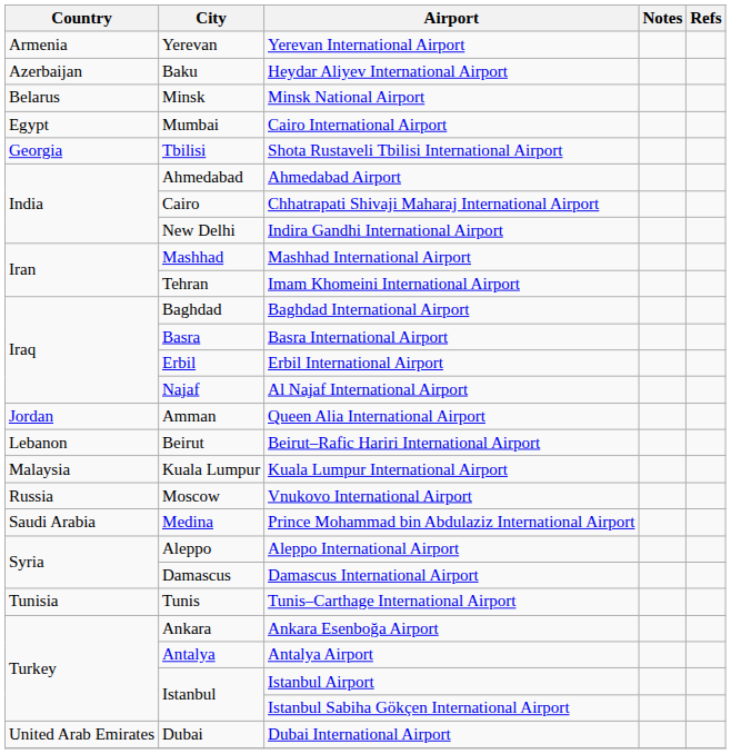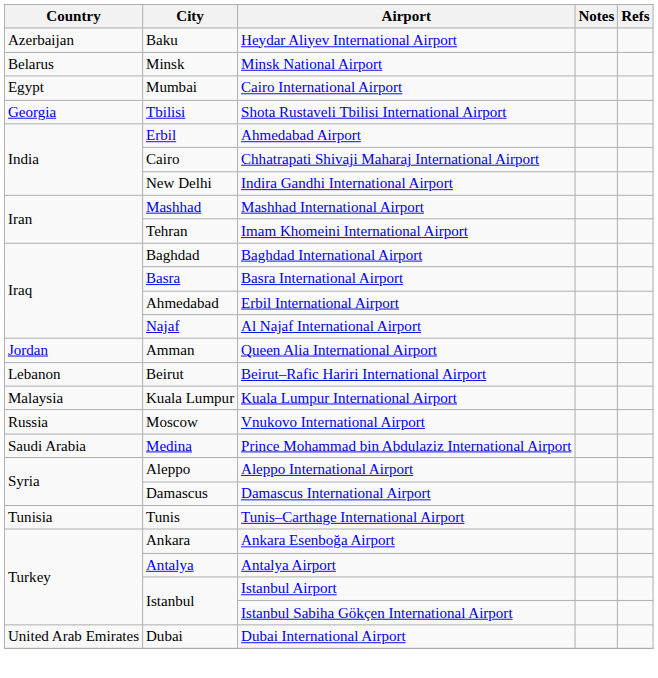- row: Armenia | Yerevan | Yerevan International Airport
Ahmedabad Airport | City: Ahmedabad -> Erbil
Erbil International Airport | City: Erbil -> Ahmedabad
